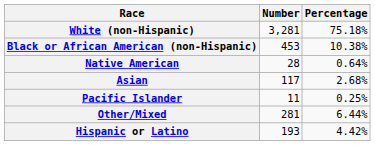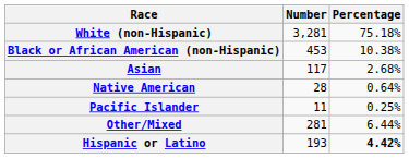rows swapped: Native American <-> Asian
Hispanic or Latino | Percentage: normal -> bold
